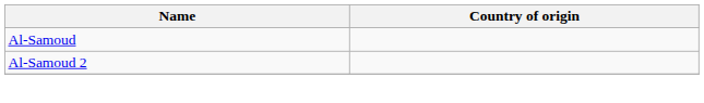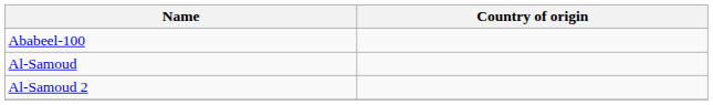+ row: Ababeel-100
